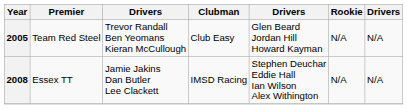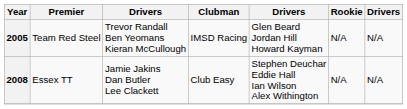2005 | Clubman: Club Easy -> IMSD Racing
2008 | Clubman: IMSD Racing -> Club Easy
